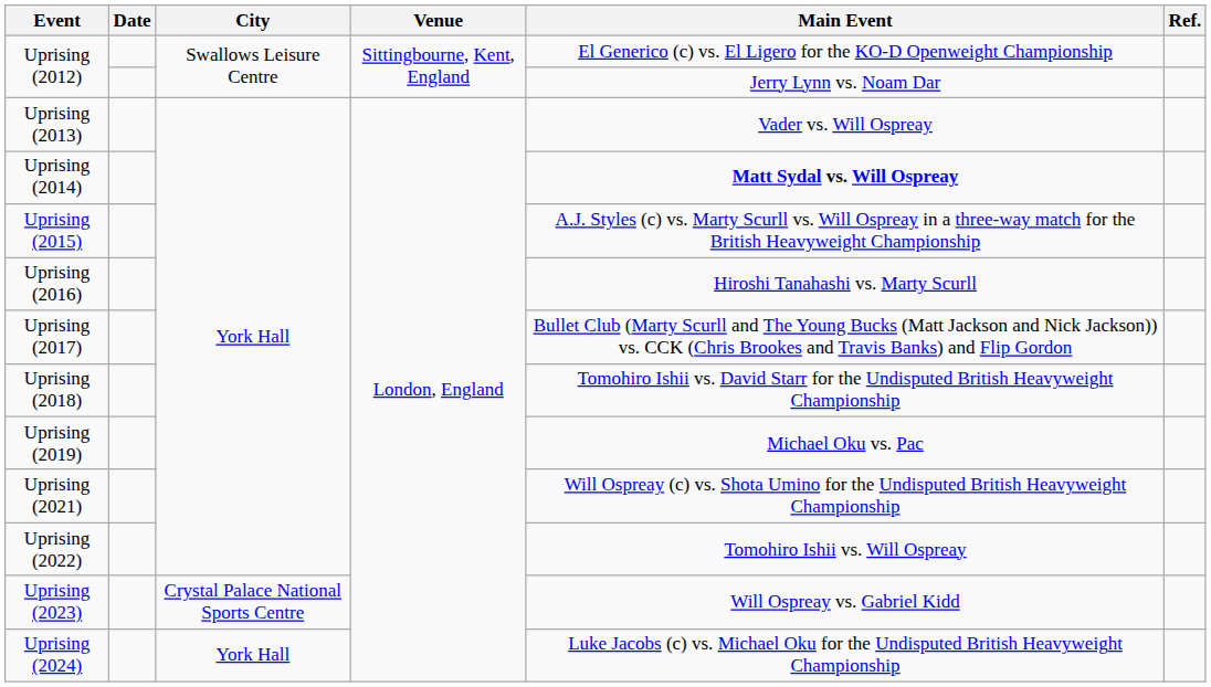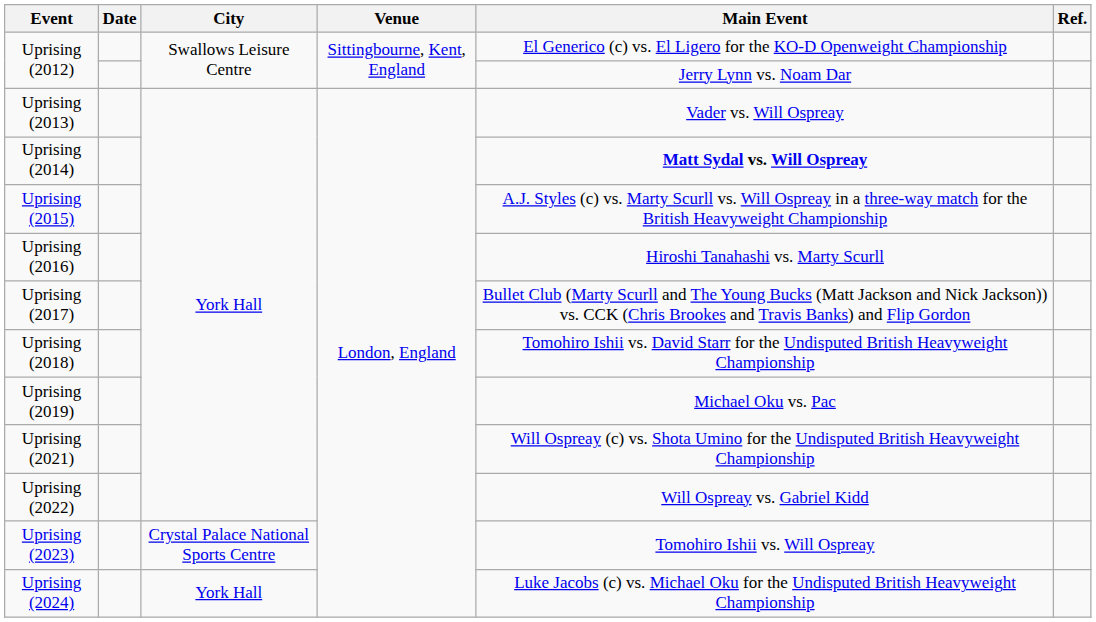Uprising (2022) | Main Event: Tomohiro Ishii vs. Will Ospreay -> Will Ospreay vs. Gabriel Kidd
Uprising (2023) | Main Event: Will Ospreay vs. Gabriel Kidd -> Tomohiro Ishii vs. Will Ospreay
